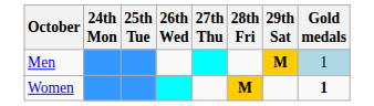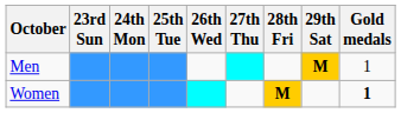+ column: 23rd Sun
Men | Gold medals: lightblue background -> no background
